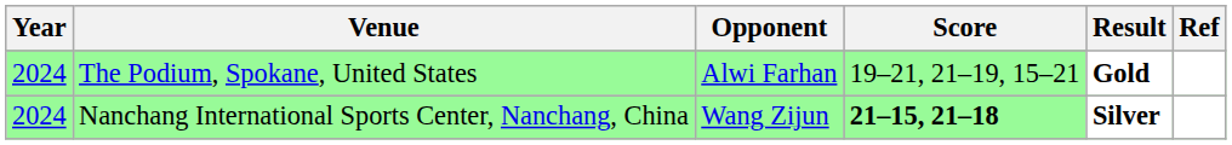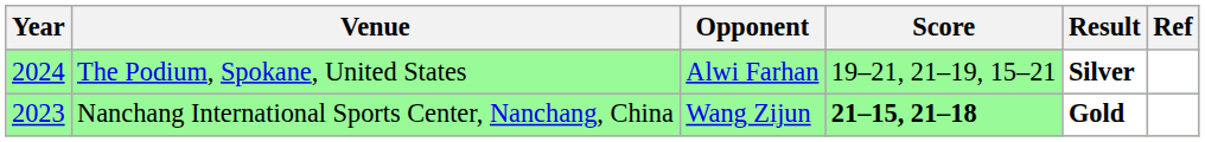The Podium, Spokane, United States | Result: Gold -> Silver
Nanchang International Sports Center, Nanchang, China | Year: 2024 -> 2023
Nanchang International Sports Center, Nanchang, China | Result: Silver -> Gold
